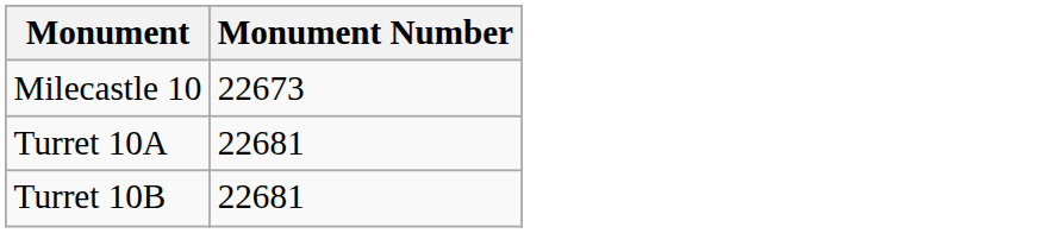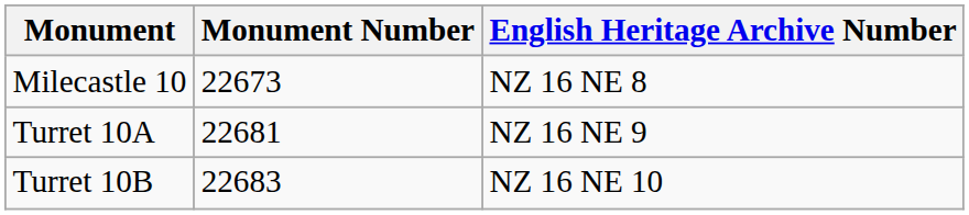+ column: English Heritage Archive Number | NZ 16 NE 8 | NZ 16 NE 9 | NZ 16 NE 10
Turret 10B | Monument Number: 22681 -> 22683
